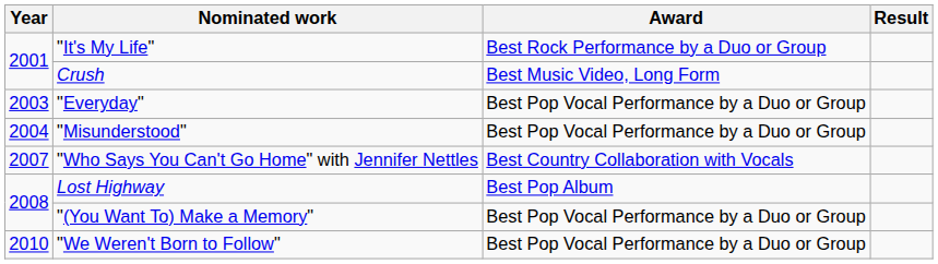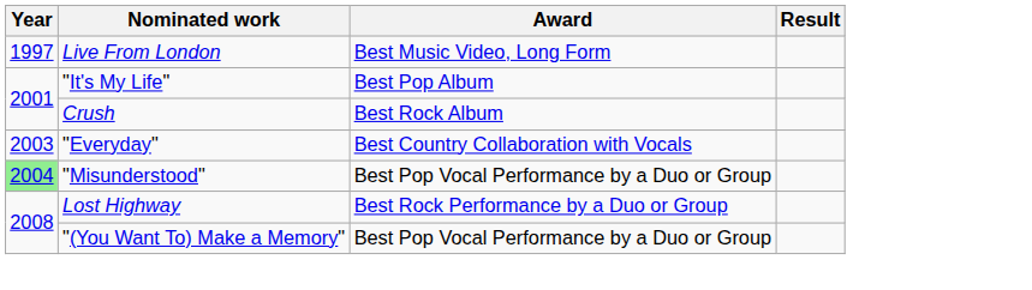+ row: 1997 | Live From London | Best Music Video, Long Form
"It's My Life" | Award: Best Rock Performance by a Duo or Group -> Best Pop Album
Crush | Award: Best Music Video, Long Form -> Best Rock Album
"Everyday" | Award: Best Pop Vocal Performance by a Duo or Group -> Best Country Collaboration with Vocals
"Misunderstood" | Year: no background -> lightgreen background
- row: 2007 | "Who Says You Can't Go Home" with Jennifer Nettles | Best Country Collaboration with Vocals
Lost Highway | Award: Best Pop Album -> Best Rock Performance by a Duo or Group
- row: 2010 | "We Weren't Born to Follow" | Best Pop Vocal Performance by a Duo or Group
